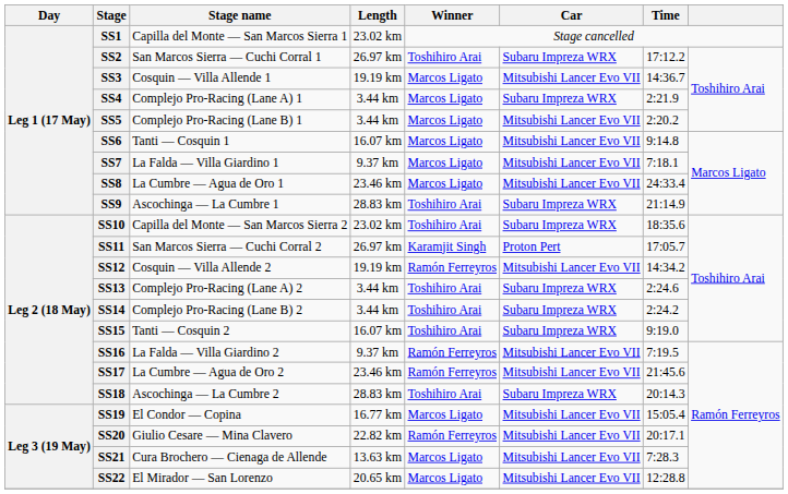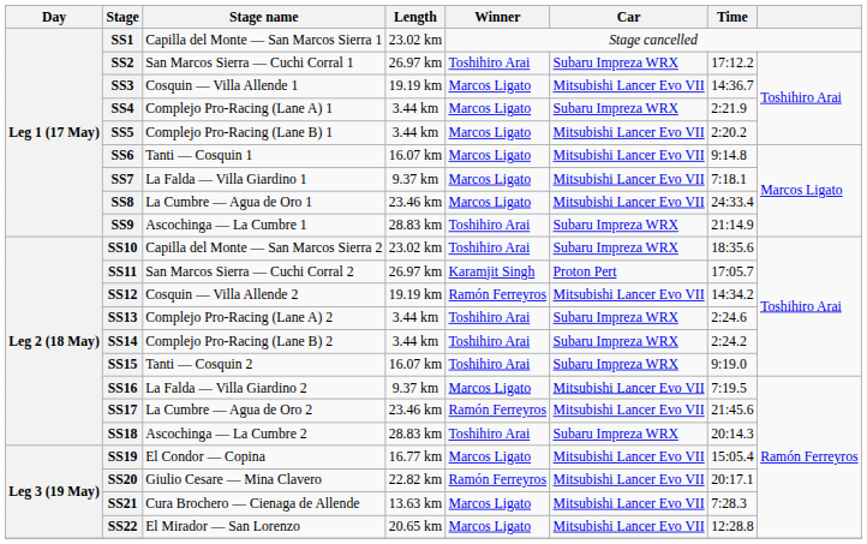SS16 | Winner: Ramón Ferreyros -> Marcos Ligato
